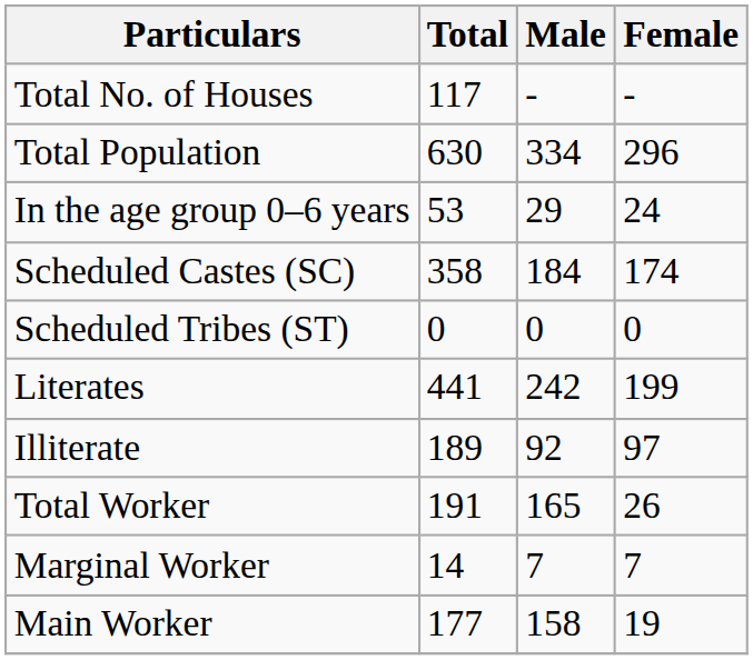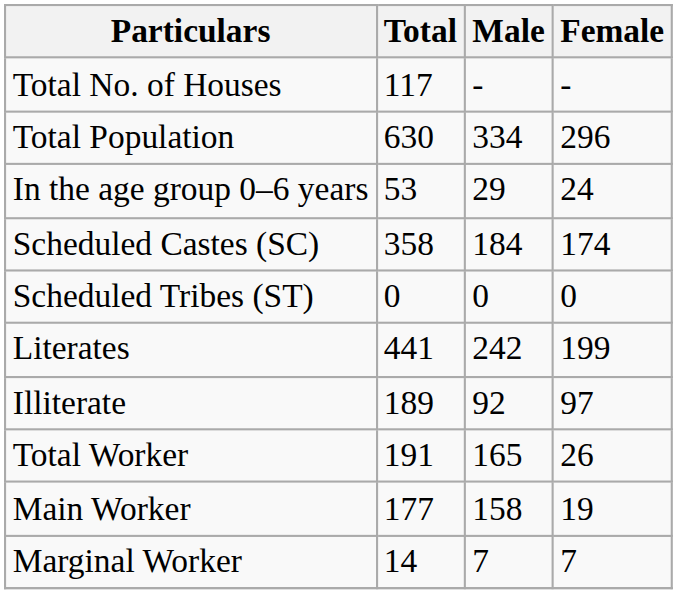rows swapped: Main Worker <-> Marginal Worker
